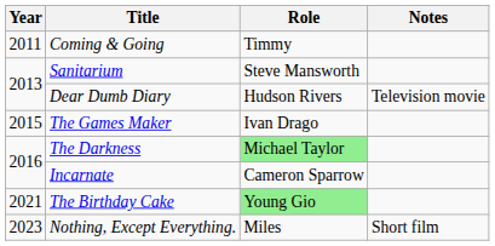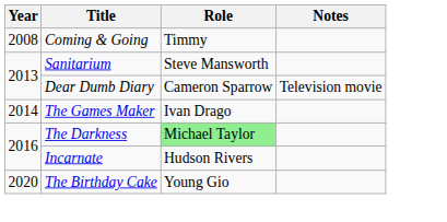Coming & Going | Year: 2011 -> 2008
Dear Dumb Diary | Role: Hudson Rivers -> Cameron Sparrow
The Games Maker | Year: 2015 -> 2014
Incarnate | Role: Cameron Sparrow -> Hudson Rivers
The Birthday Cake | Year: 2021 -> 2020
The Birthday Cake | Role: lightgreen background -> no background
- row: 2023 | Nothing, Except Everything. | Miles | Short film
